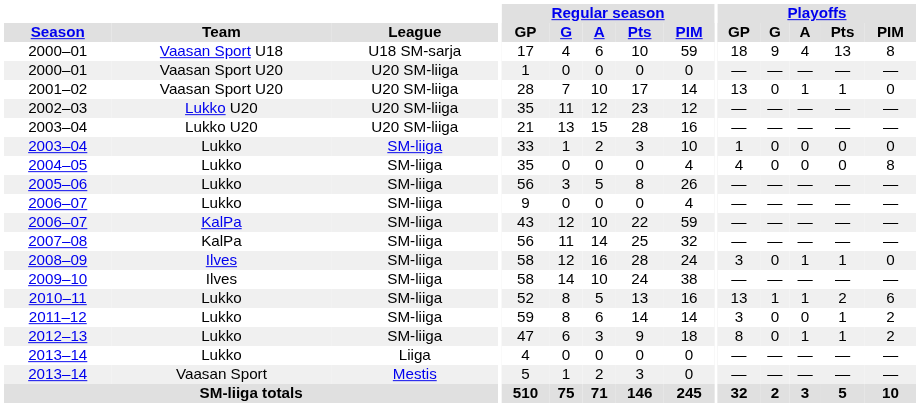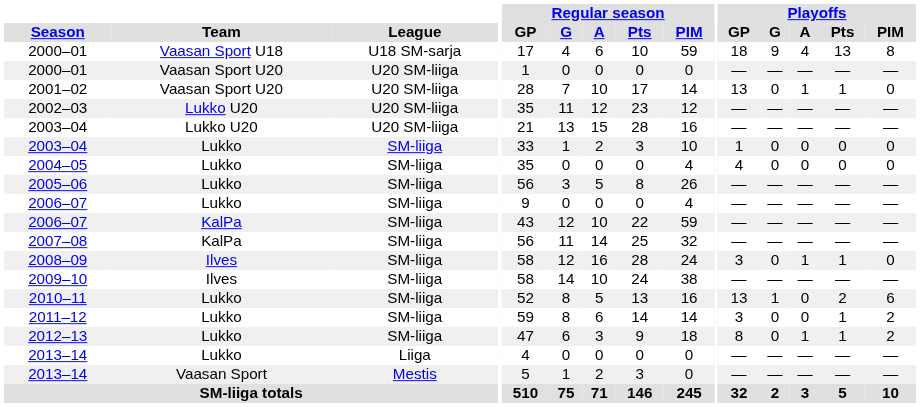2004–05 | Playoffs / PIM: 8 -> 0
2010–11 | Playoffs / A: 1 -> 0
